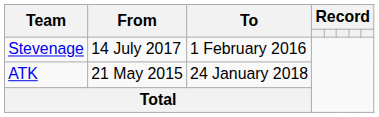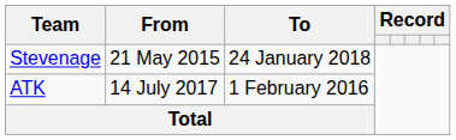Stevenage | From: 14 July 2017 -> 21 May 2015
Stevenage | To: 1 February 2016 -> 24 January 2018
ATK | From: 21 May 2015 -> 14 July 2017
ATK | To: 24 January 2018 -> 1 February 2016
